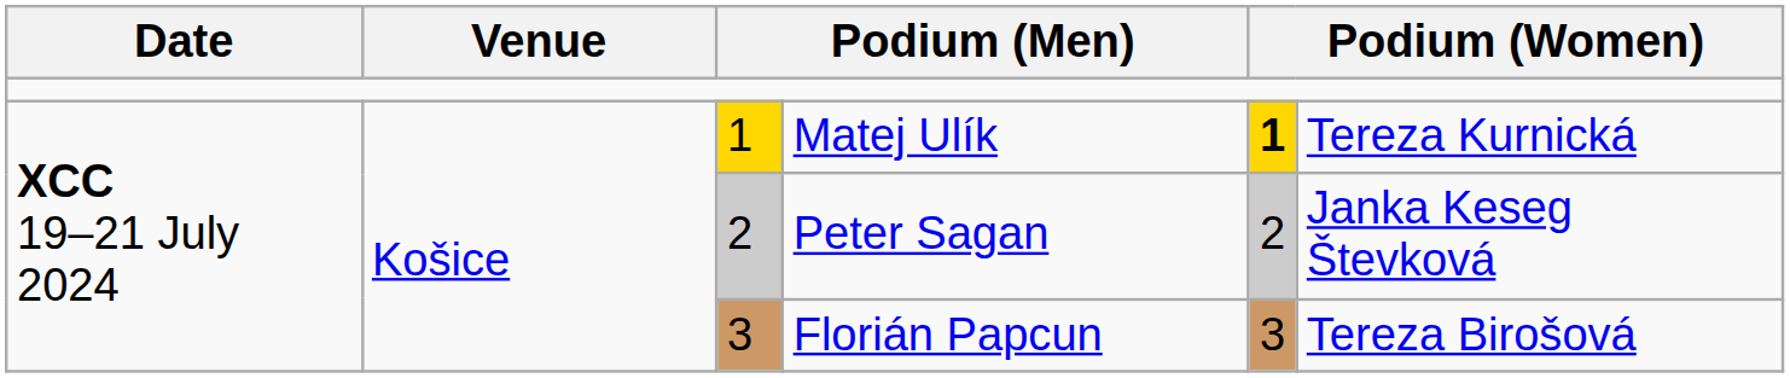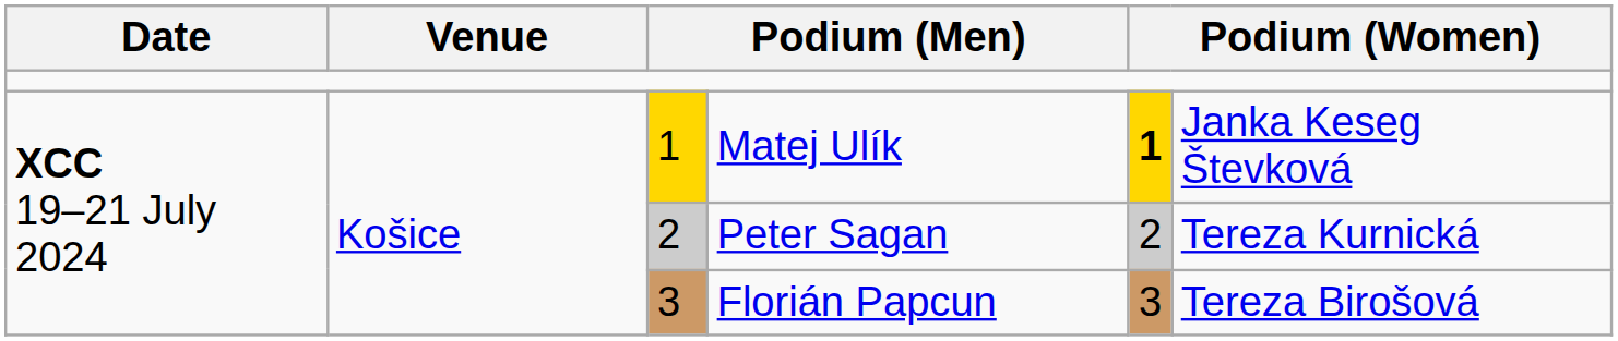Matej Ulík | column 6: Tereza Kurnická -> Janka Keseg Števková
Peter Sagan | column 6: Janka Keseg Števková -> Tereza Kurnická
